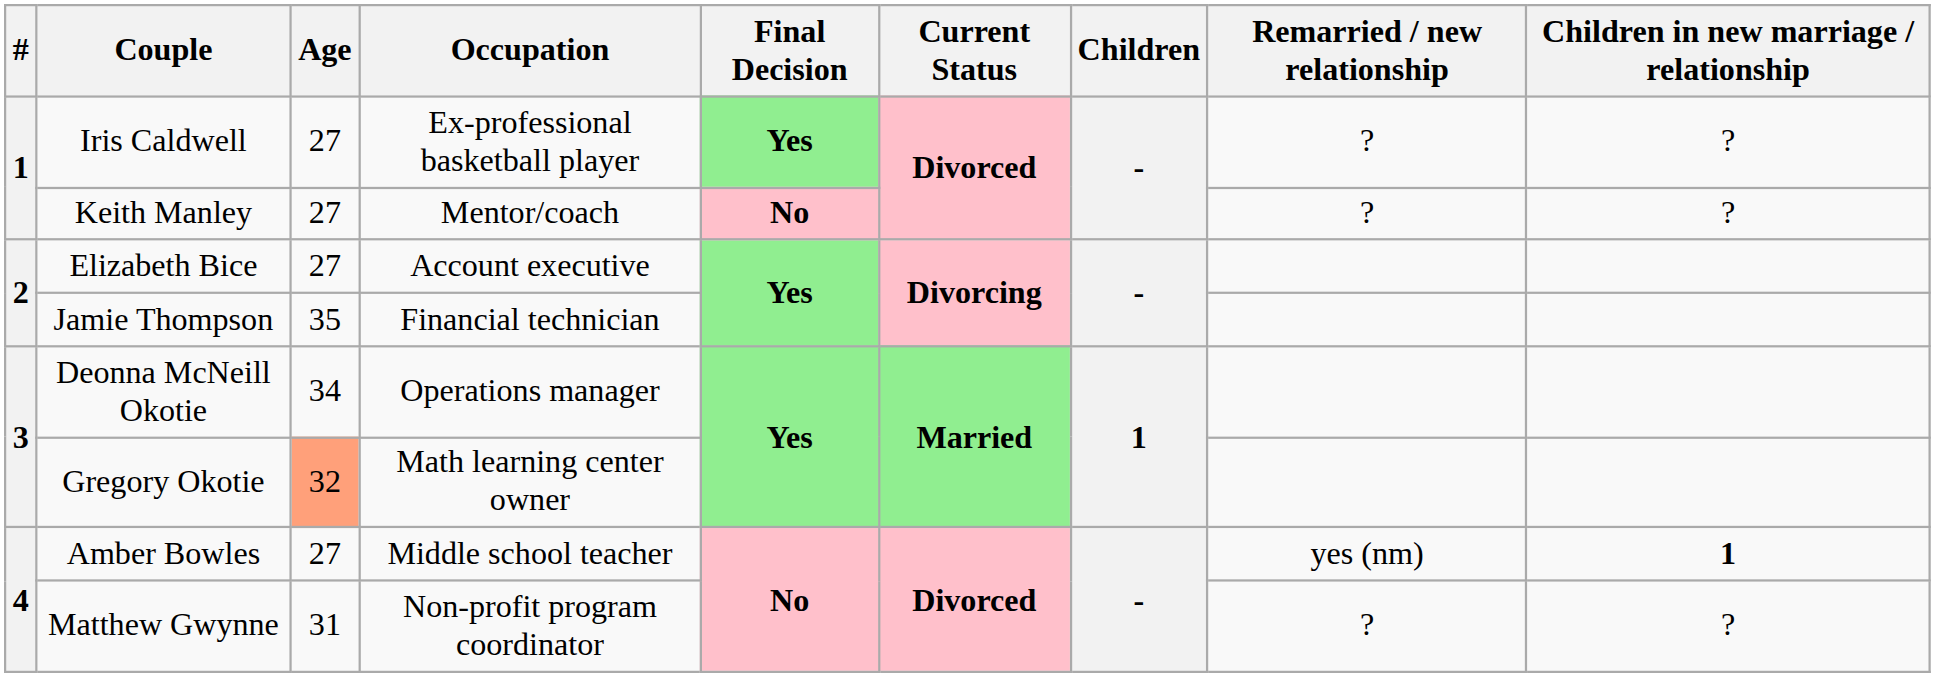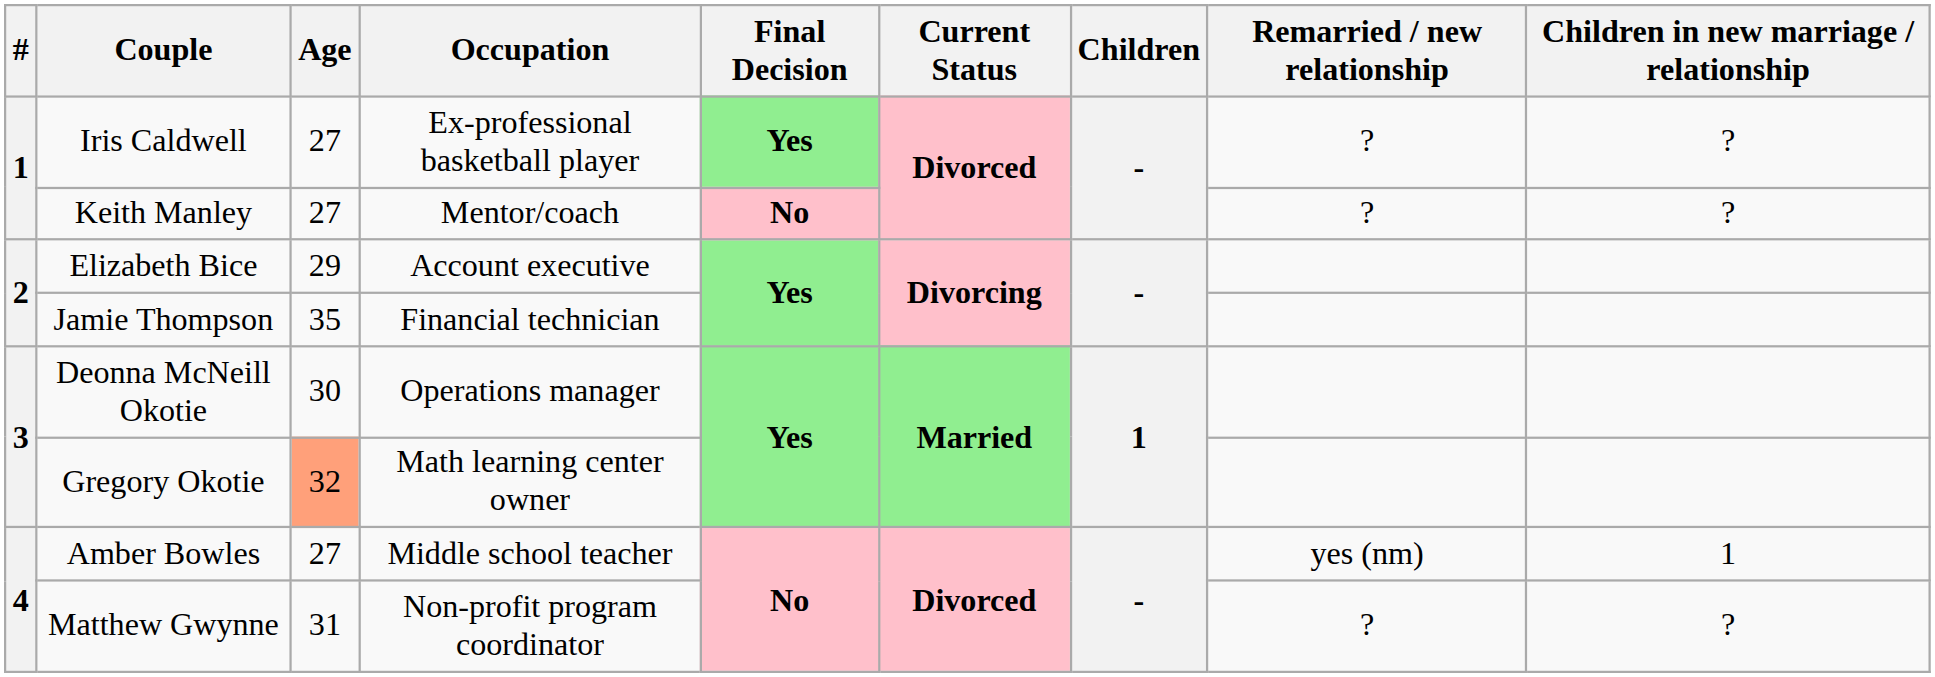Elizabeth Bice | Age: 27 -> 29
Deonna McNeill Okotie | Age: 34 -> 30
Amber Bowles | Children in new marriage / relationship: bold -> normal
